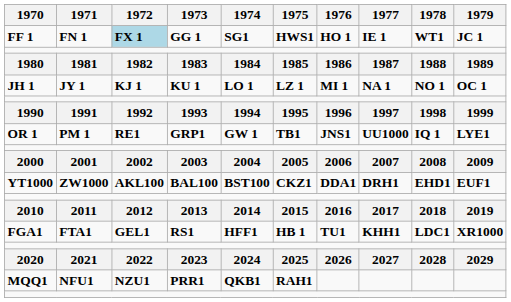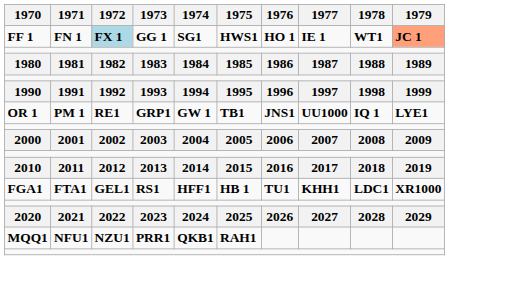FF 1 | 1979: no background -> lightsalmon background
- row: JH 1 | JY 1 | KJ 1 | KU 1 | LO 1 | LZ 1 | MI 1 | NA 1 | NO 1 | OC 1
- row: YT1000 | ZW1000 | AKL100 | BAL100 | BST100 | CKZ1 | DDA1 | DRH1 | EHD1 | EUF1
